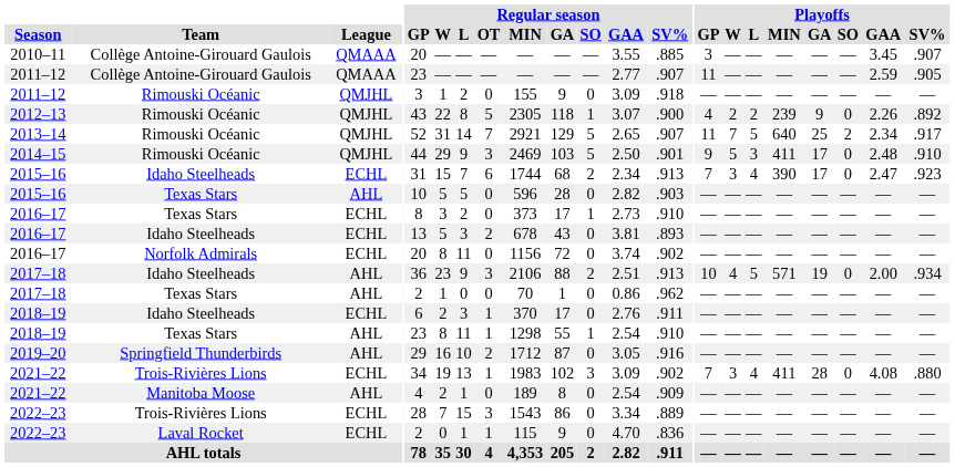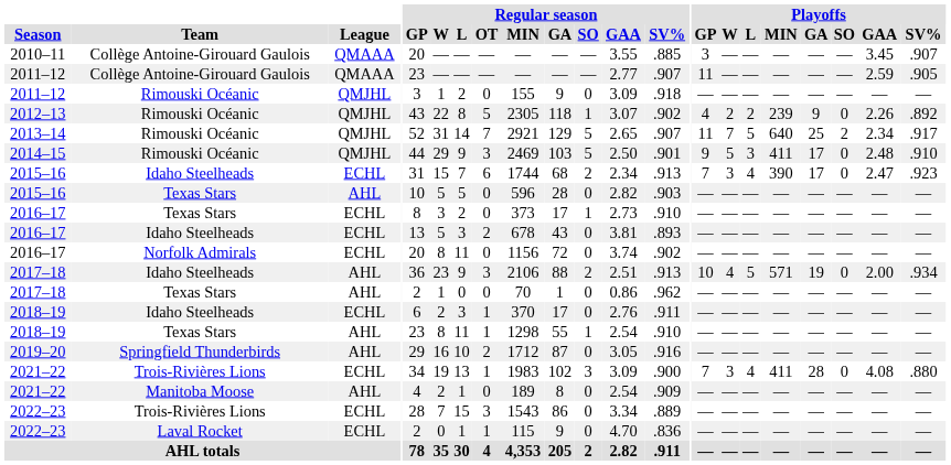2012–13 | Regular season / SV%: .900 -> .902
2021–22 / Trois-Rivières Lions | Regular season / SV%: .902 -> .900
